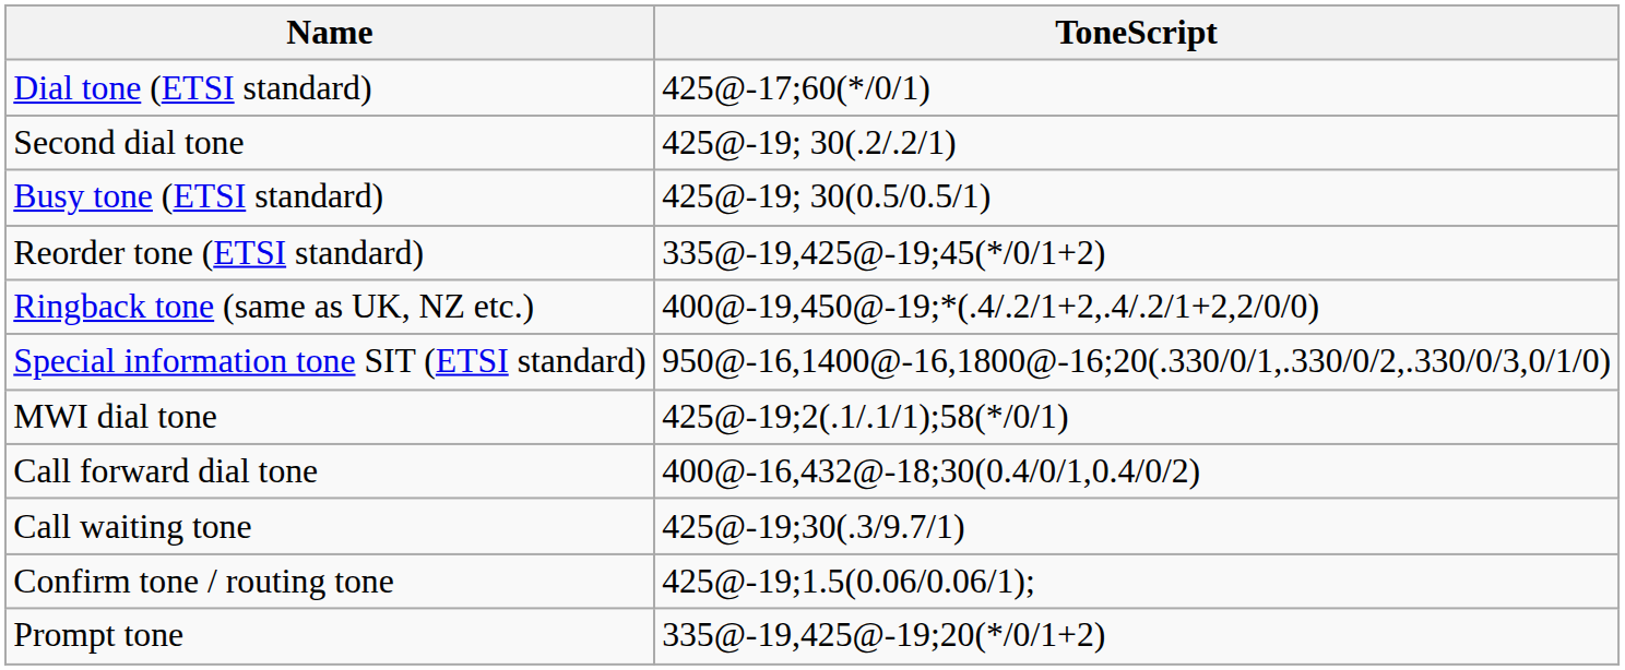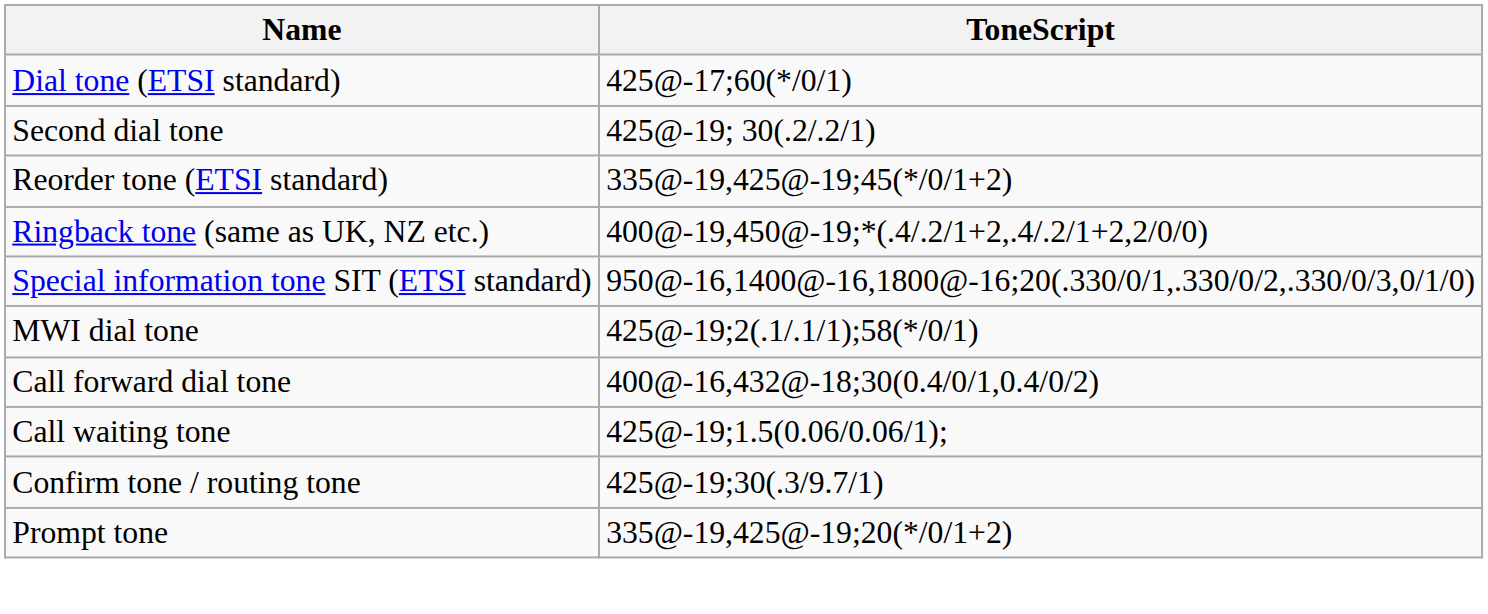- row: Busy tone (ETSI standard) | 425@-19; 30(0.5/0.5/1)
Call waiting tone | ToneScript: 425@-19;30(.3/9.7/1) -> 425@-19;1.5(0.06/0.06/1);
Confirm tone / routing tone | ToneScript: 425@-19;1.5(0.06/0.06/1); -> 425@-19;30(.3/9.7/1)
